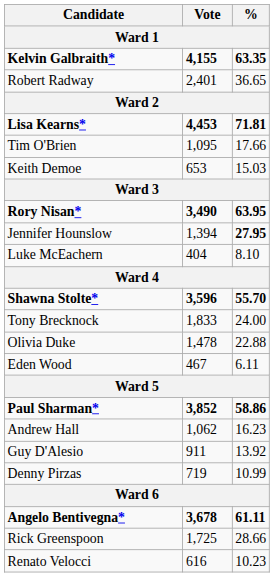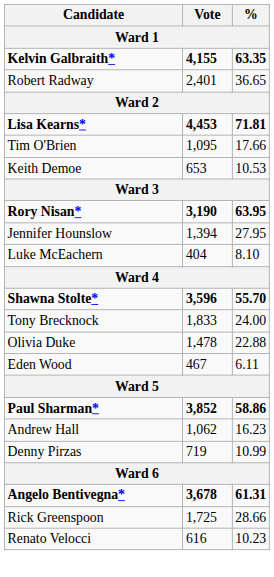Keith Demoe | %: 15.03 -> 10.53
Rory Nisan* | Vote: 3,490 -> 3,190
Jennifer Hounslow | %: bold -> normal
- row: Guy D'Alesio | 911 | 13.92
Angelo Bentivegna* | %: 61.11 -> 61.31
